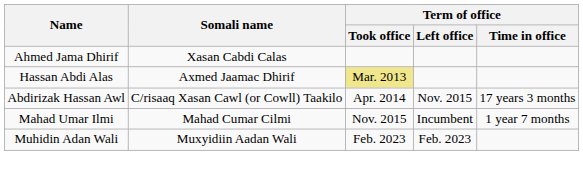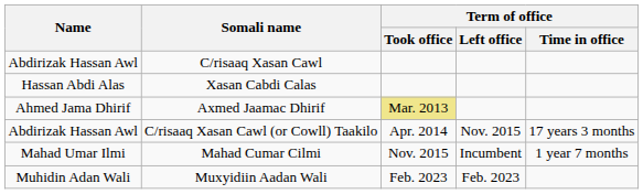+ row: Abdirizak Hassan Awl | C/risaaq Xasan Cawl
Xasan Cabdi Calas | Name: Ahmed Jama Dhirif -> Hassan Abdi Alas
Axmed Jaamac Dhirif | Name: Hassan Abdi Alas -> Ahmed Jama Dhirif
